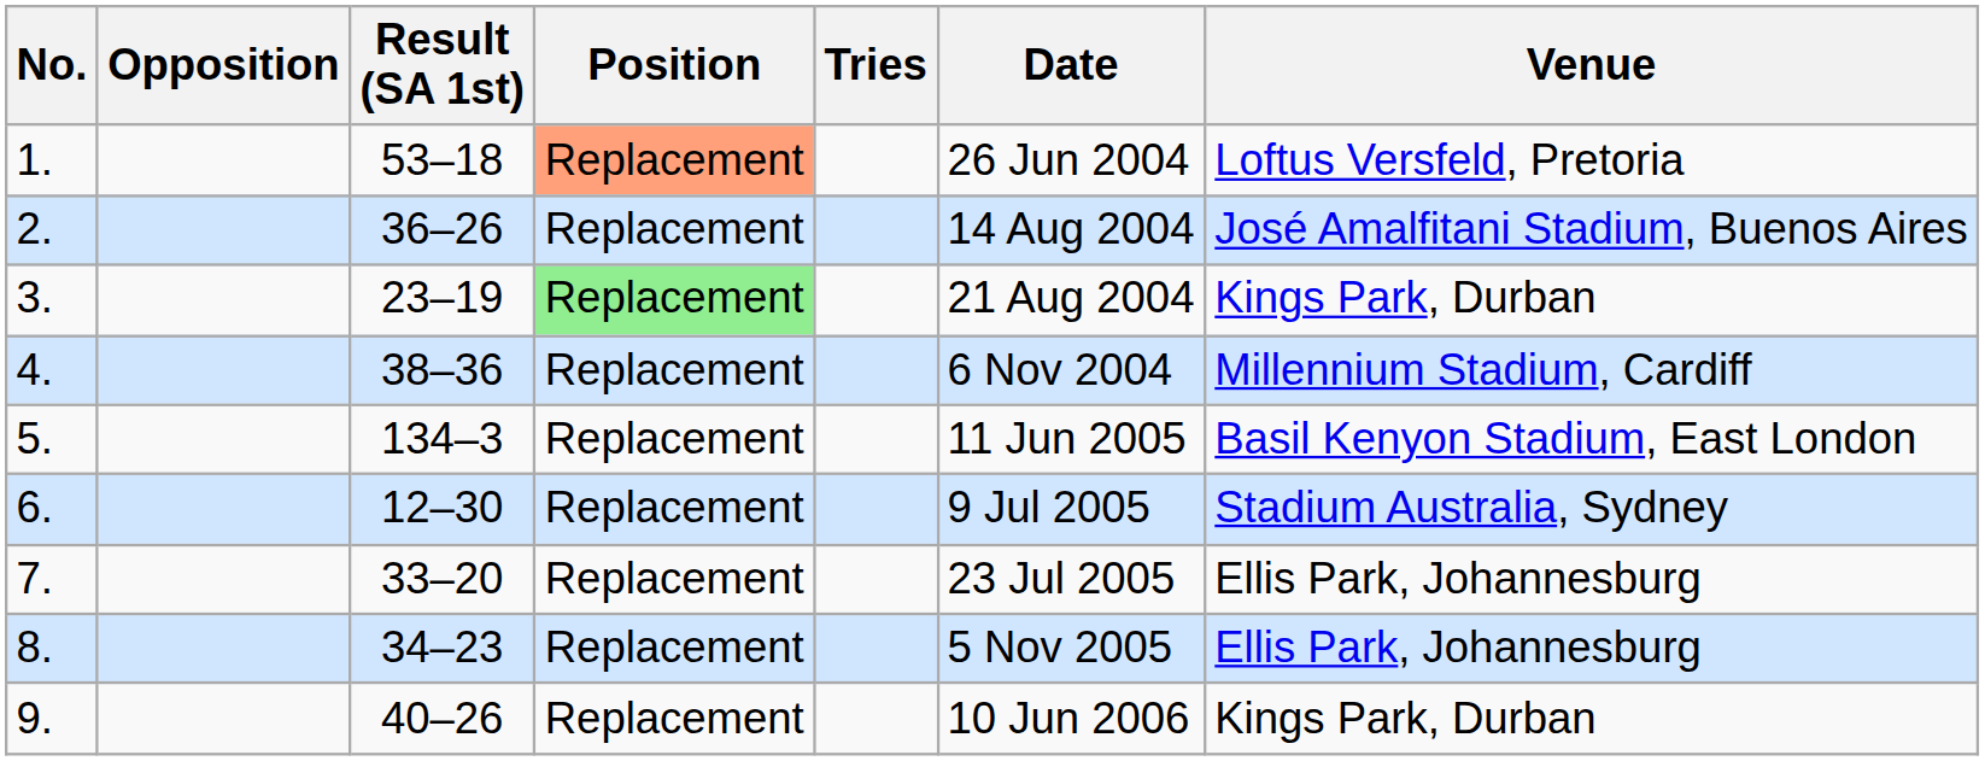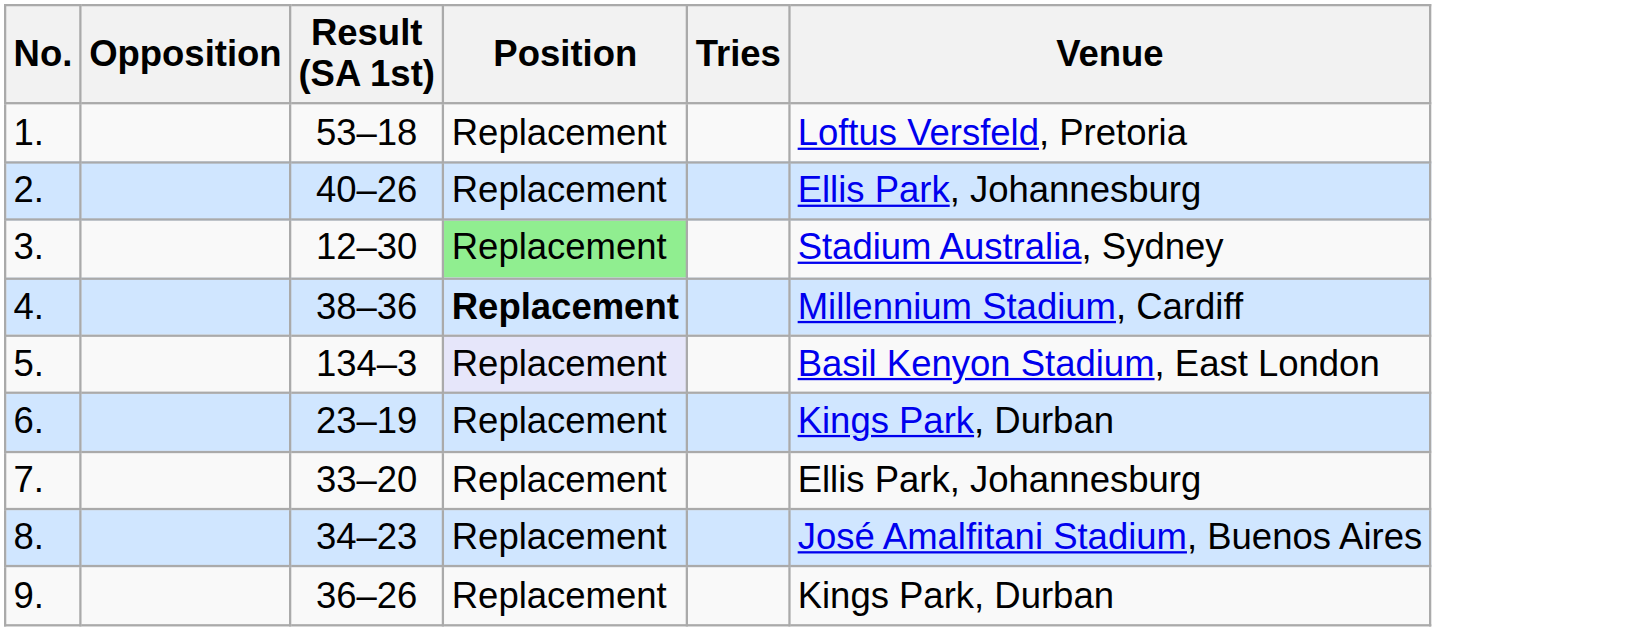- column: Date | 26 Jun 2004 | 14 Aug 2004 | 21 Aug 2004 | 6 Nov 2004 | 11 Jun 2005 | 9 Jul 2005 | 23 Jul 2005 | 5 Nov 2005 | 10 Jun 2006
1. | Position: lightsalmon background -> no background
2. | Result (SA 1st): 36–26 -> 40–26
2. | Venue: José Amalfitani Stadium, Buenos Aires -> Ellis Park, Johannesburg
3. | Result (SA 1st): 23–19 -> 12–30
3. | Venue: Kings Park, Durban -> Stadium Australia, Sydney
4. | Position: normal -> bold
5. | Position: no background -> lavender background
6. | Result (SA 1st): 12–30 -> 23–19
6. | Venue: Stadium Australia, Sydney -> Kings Park, Durban
8. | Venue: Ellis Park, Johannesburg -> José Amalfitani Stadium, Buenos Aires
9. | Result (SA 1st): 40–26 -> 36–26
